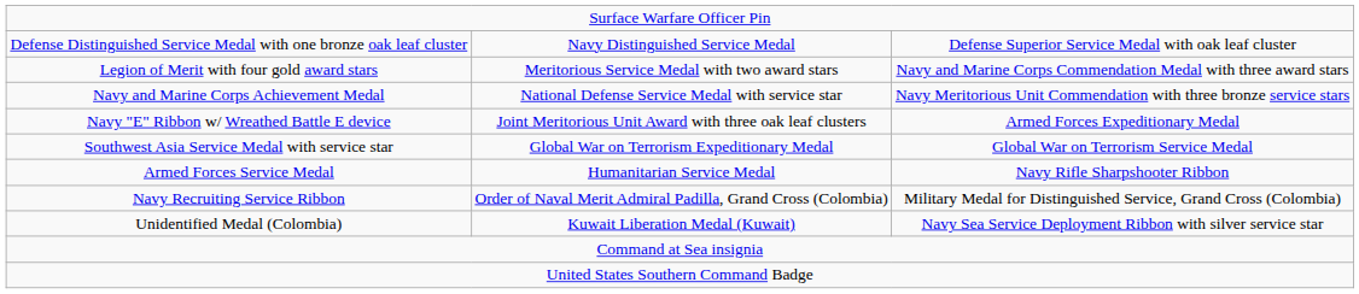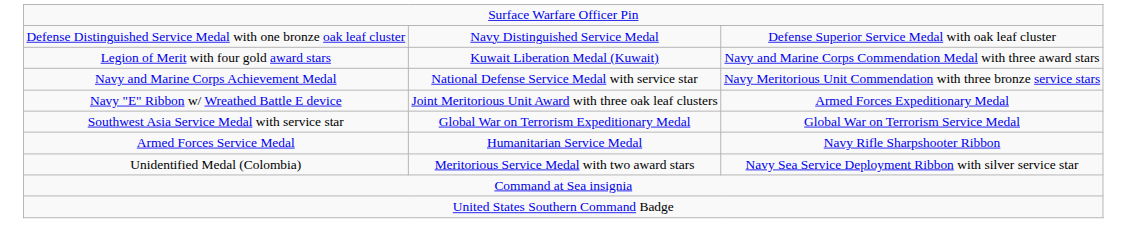Legion of Merit with four gold award stars | column 2: Meritorious Service Medal with two award stars -> Kuwait Liberation Medal (Kuwait)
- row: Navy Recruiting Service Ribbon | Order of Naval Merit Admiral Padilla, Grand Cross (Colombia) | Military Medal for Distinguished Service, Grand Cross (Colombia)
Unidentified Medal (Colombia) | column 2: Kuwait Liberation Medal (Kuwait) -> Meritorious Service Medal with two award stars
